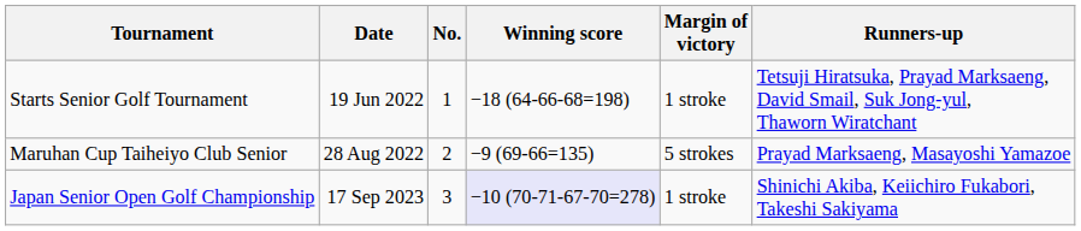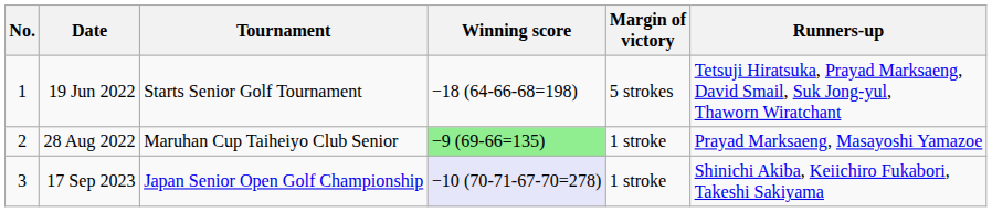columns swapped: No. <-> Tournament
19 Jun 2022 | Margin of victory: 1 stroke -> 5 strokes
28 Aug 2022 | Winning score: no background -> lightgreen background
28 Aug 2022 | Margin of victory: 5 strokes -> 1 stroke
